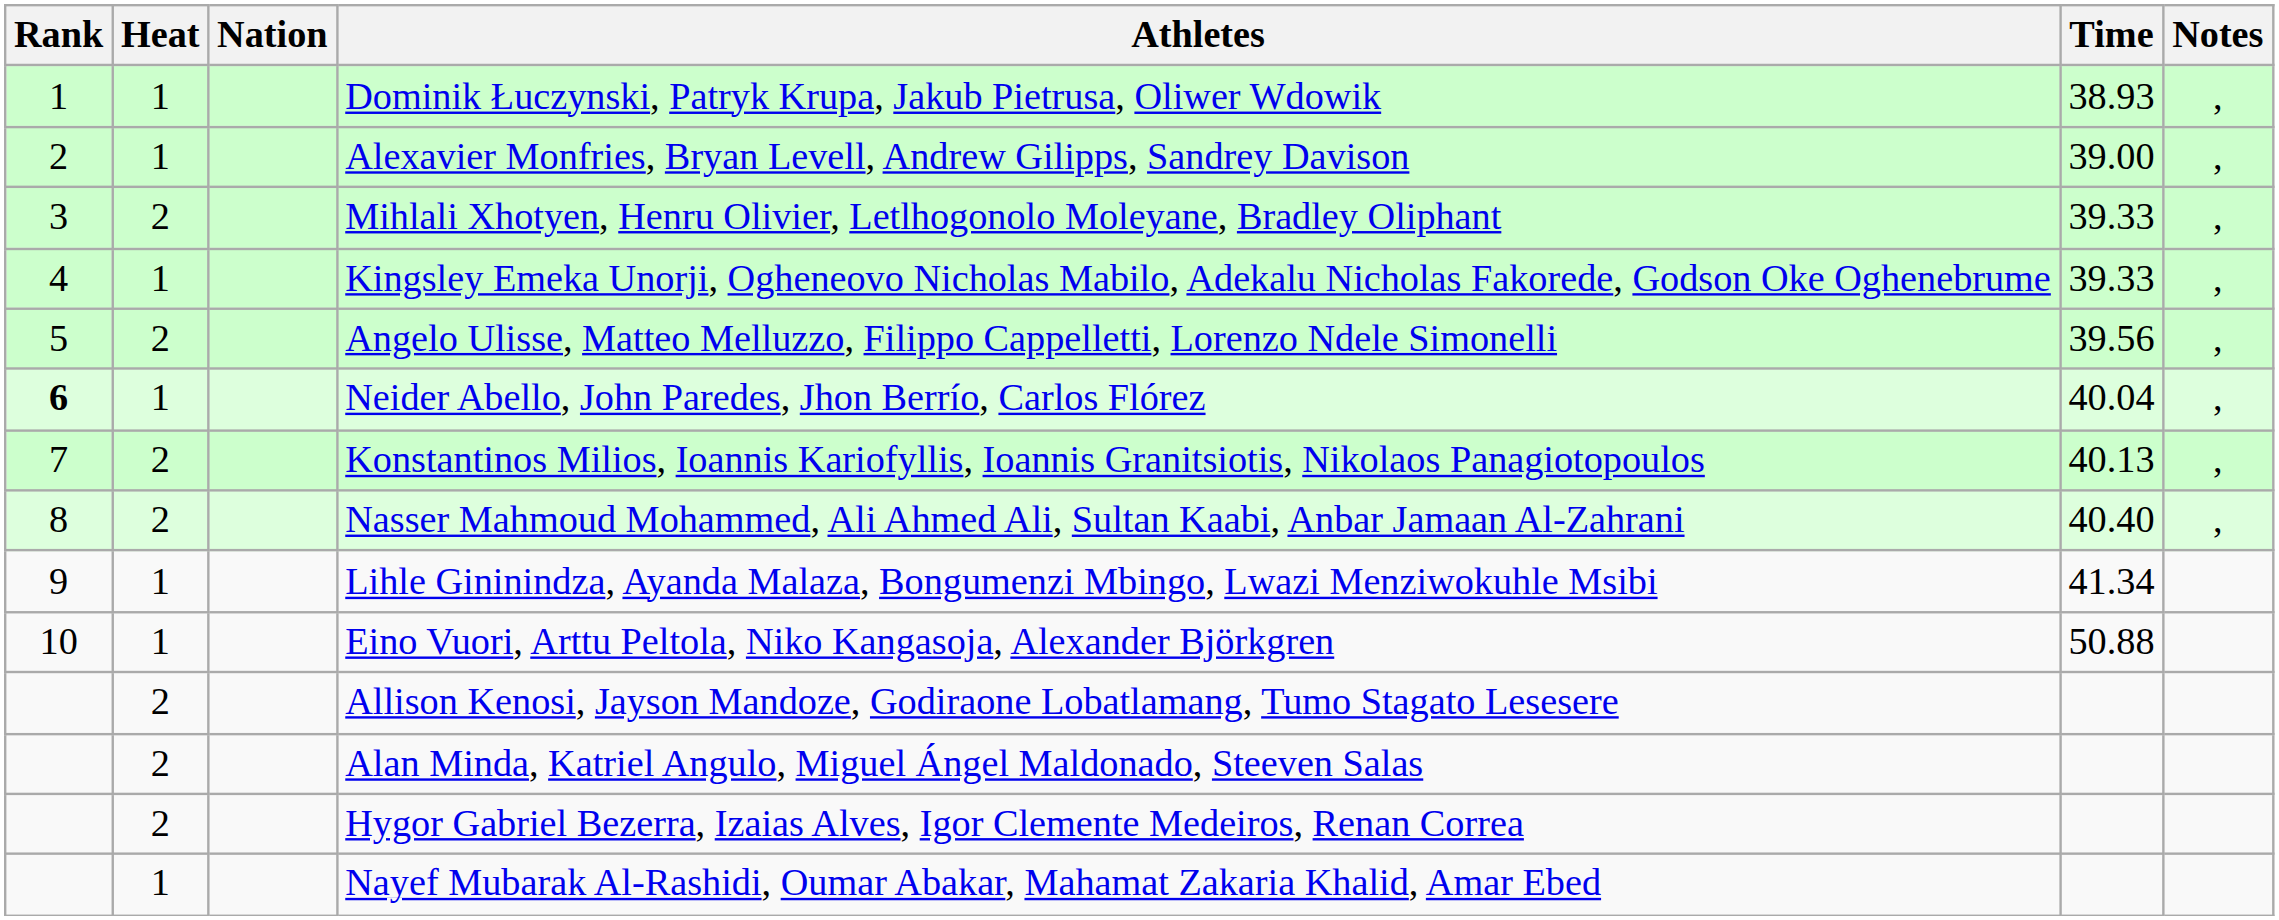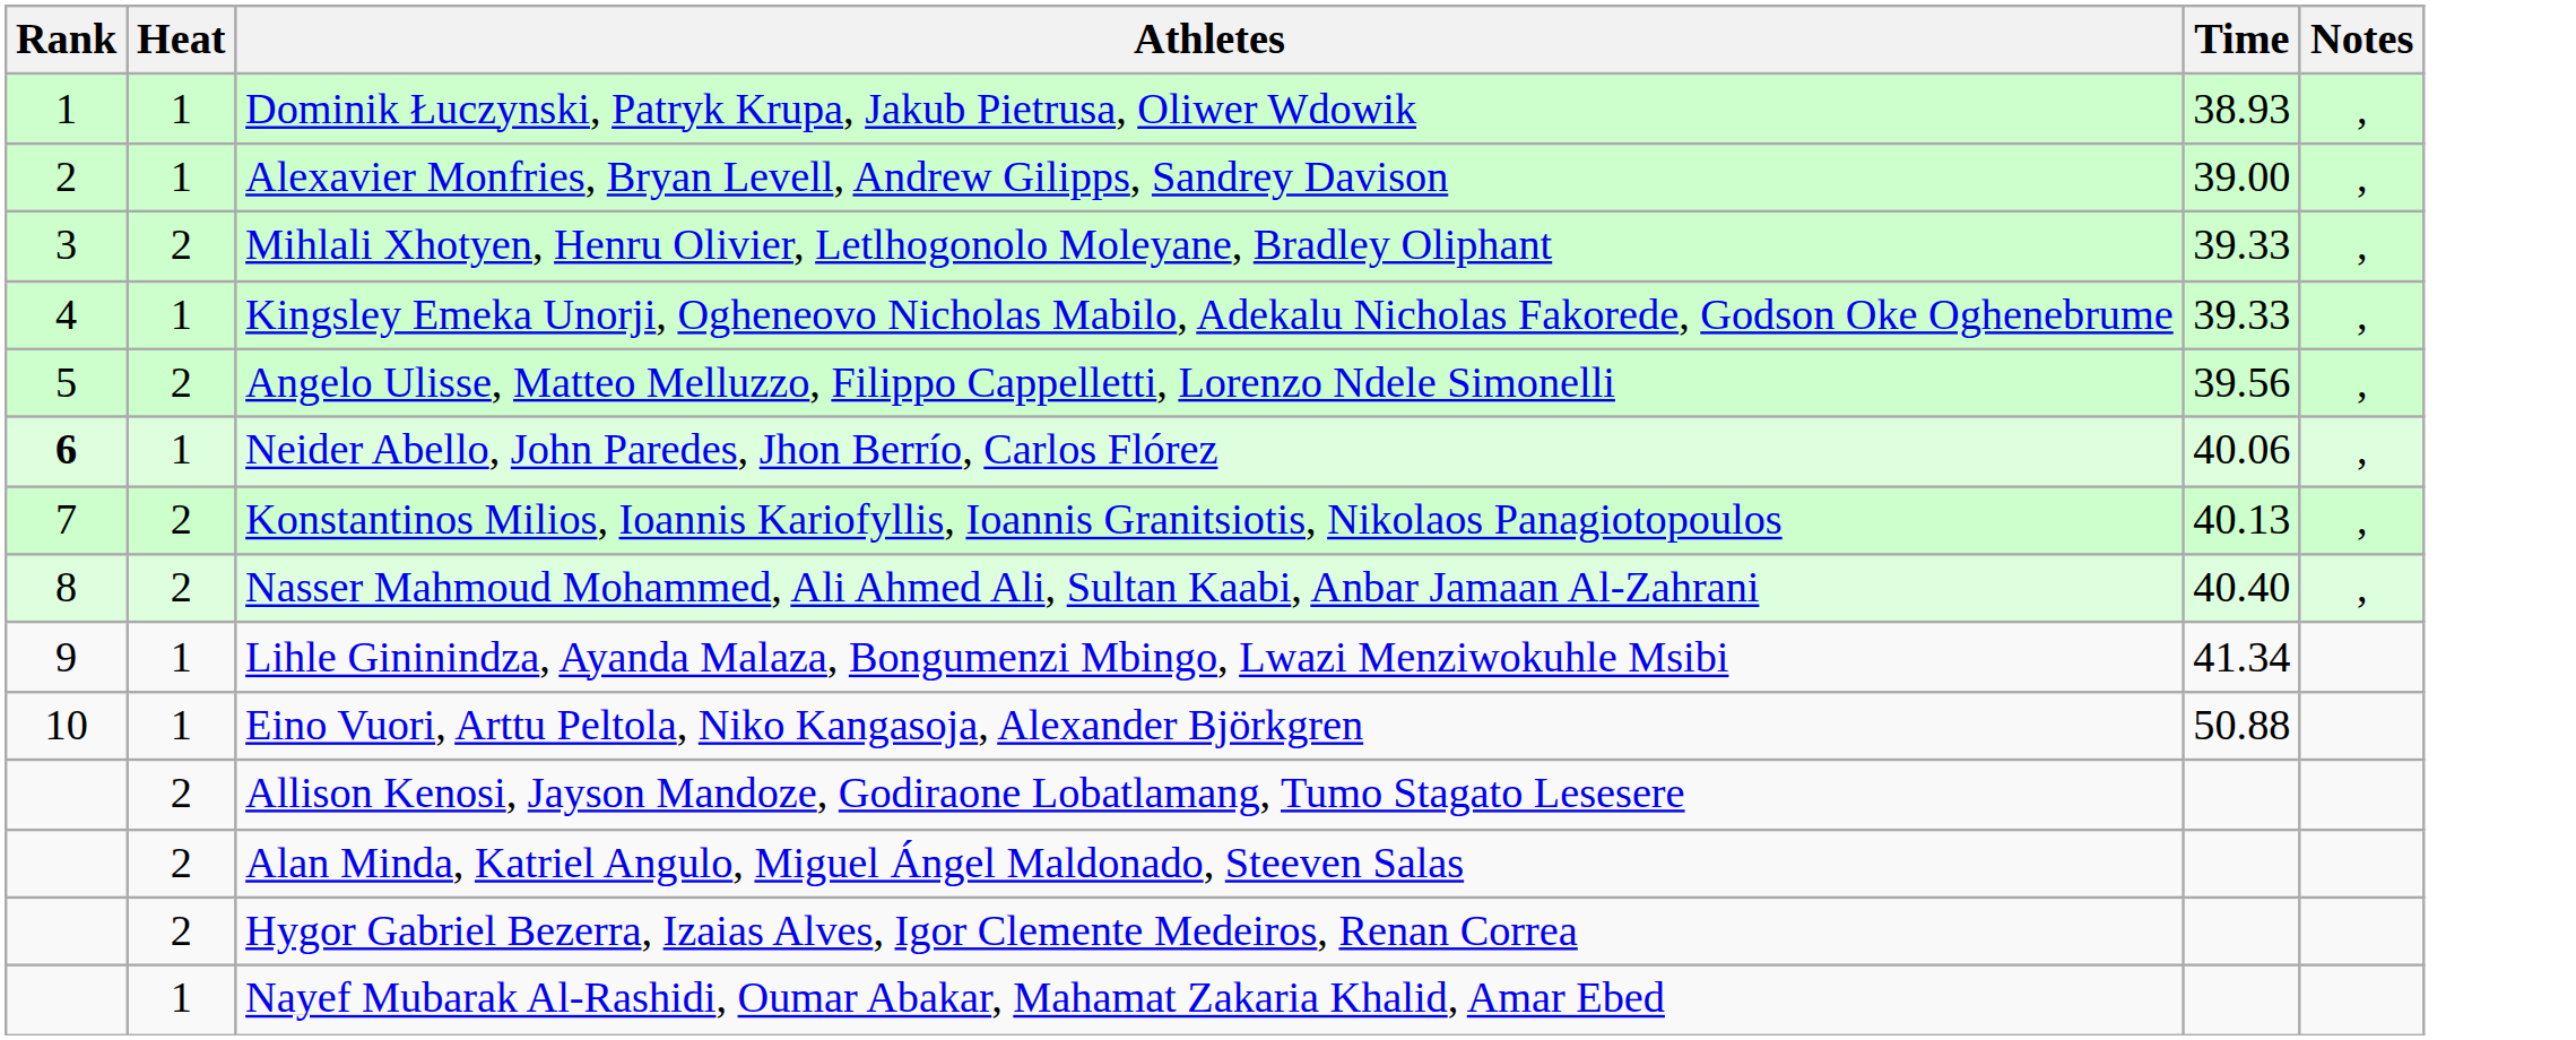- column: Nation
Neider Abello, John Paredes, Jhon Berrío, Carlos Flórez | Time: 40.04 -> 40.06
